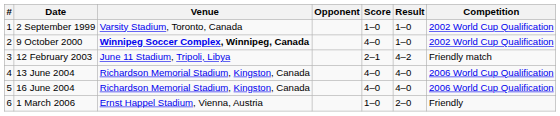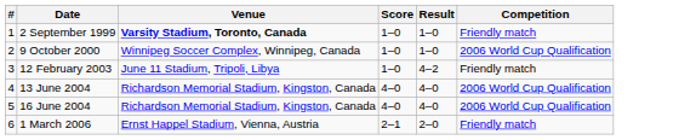- column: Opponent
2 September 1999 | Venue: normal -> bold
2 September 1999 | Competition: 2002 World Cup Qualification -> Friendly match
9 October 2000 | Venue: bold -> normal
9 October 2000 | Score: 4–0 -> 1–0
9 October 2000 | Competition: 2002 World Cup Qualification -> 2006 World Cup Qualification
12 February 2003 | Score: 2–1 -> 1–0
1 March 2006 | Score: 1–0 -> 2–1
1 March 2006 | Competition: Friendly -> Friendly match
